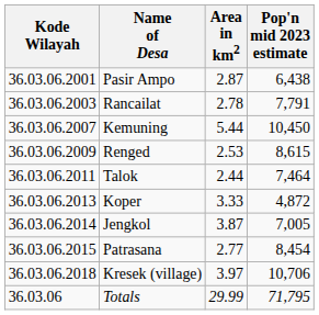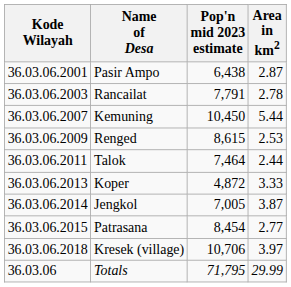columns swapped: Area in km2 <-> Pop'n mid 2023 estimate
